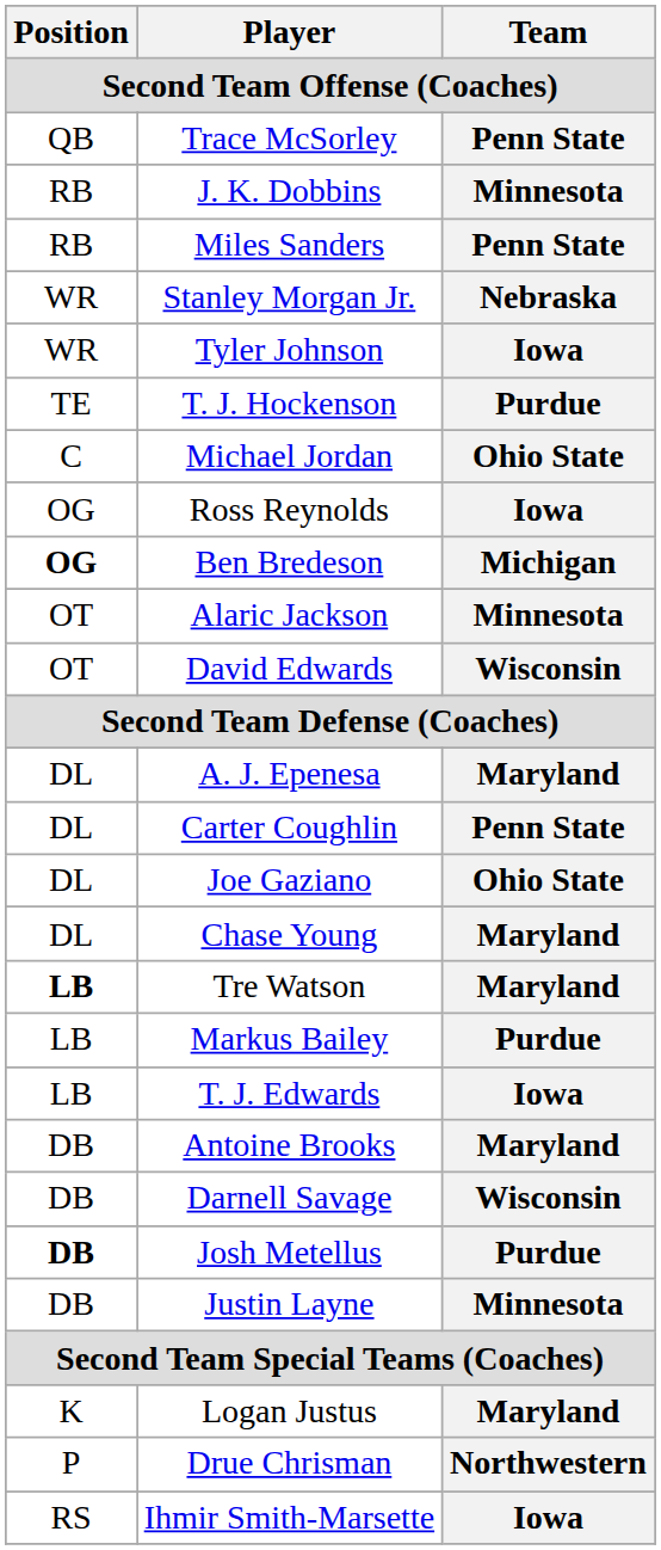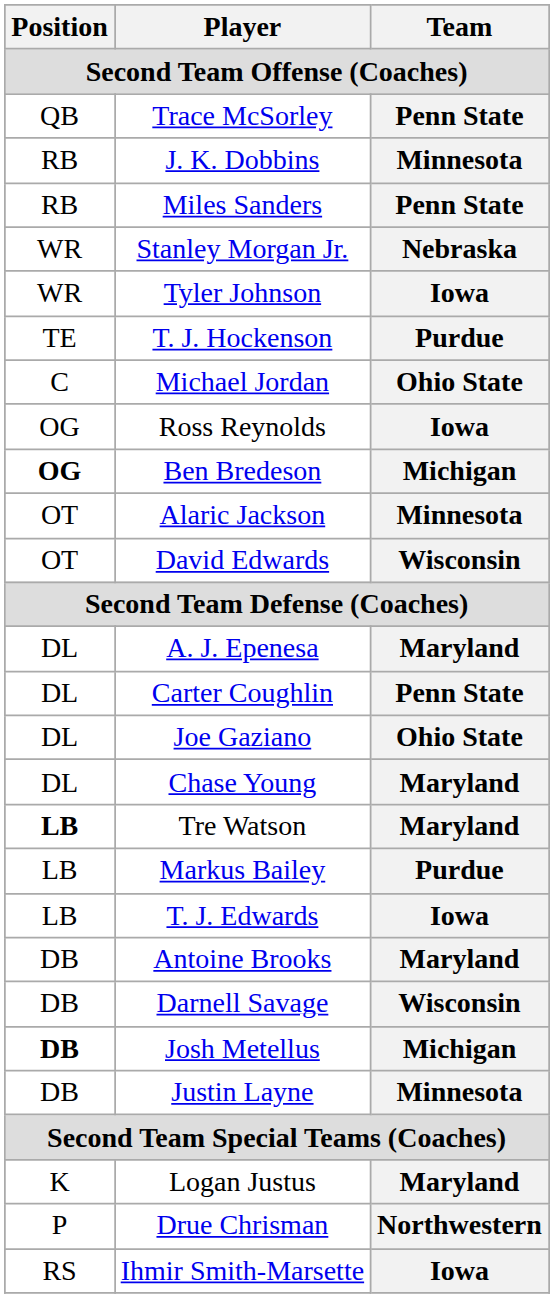Josh Metellus | Team: Purdue -> Michigan
